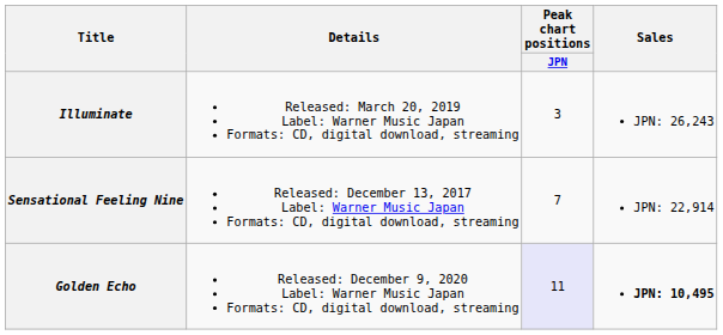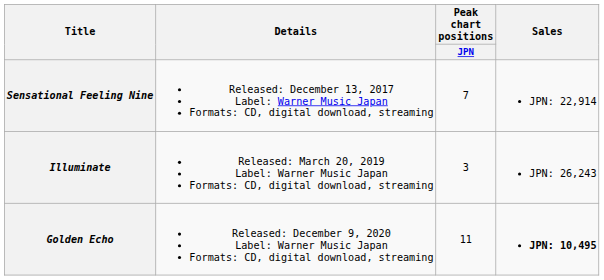rows swapped: Sensational Feeling Nine <-> Illuminate
Golden Echo | Peak chart positions / JPN: lavender background -> no background
